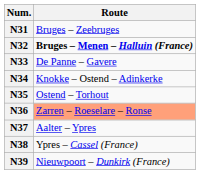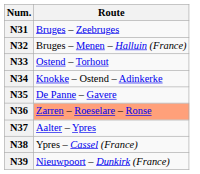N32 | Route: bold -> normal
N33 | Route: De Panne – Gavere -> Ostend – Torhout
N35 | Route: Ostend – Torhout -> De Panne – Gavere
